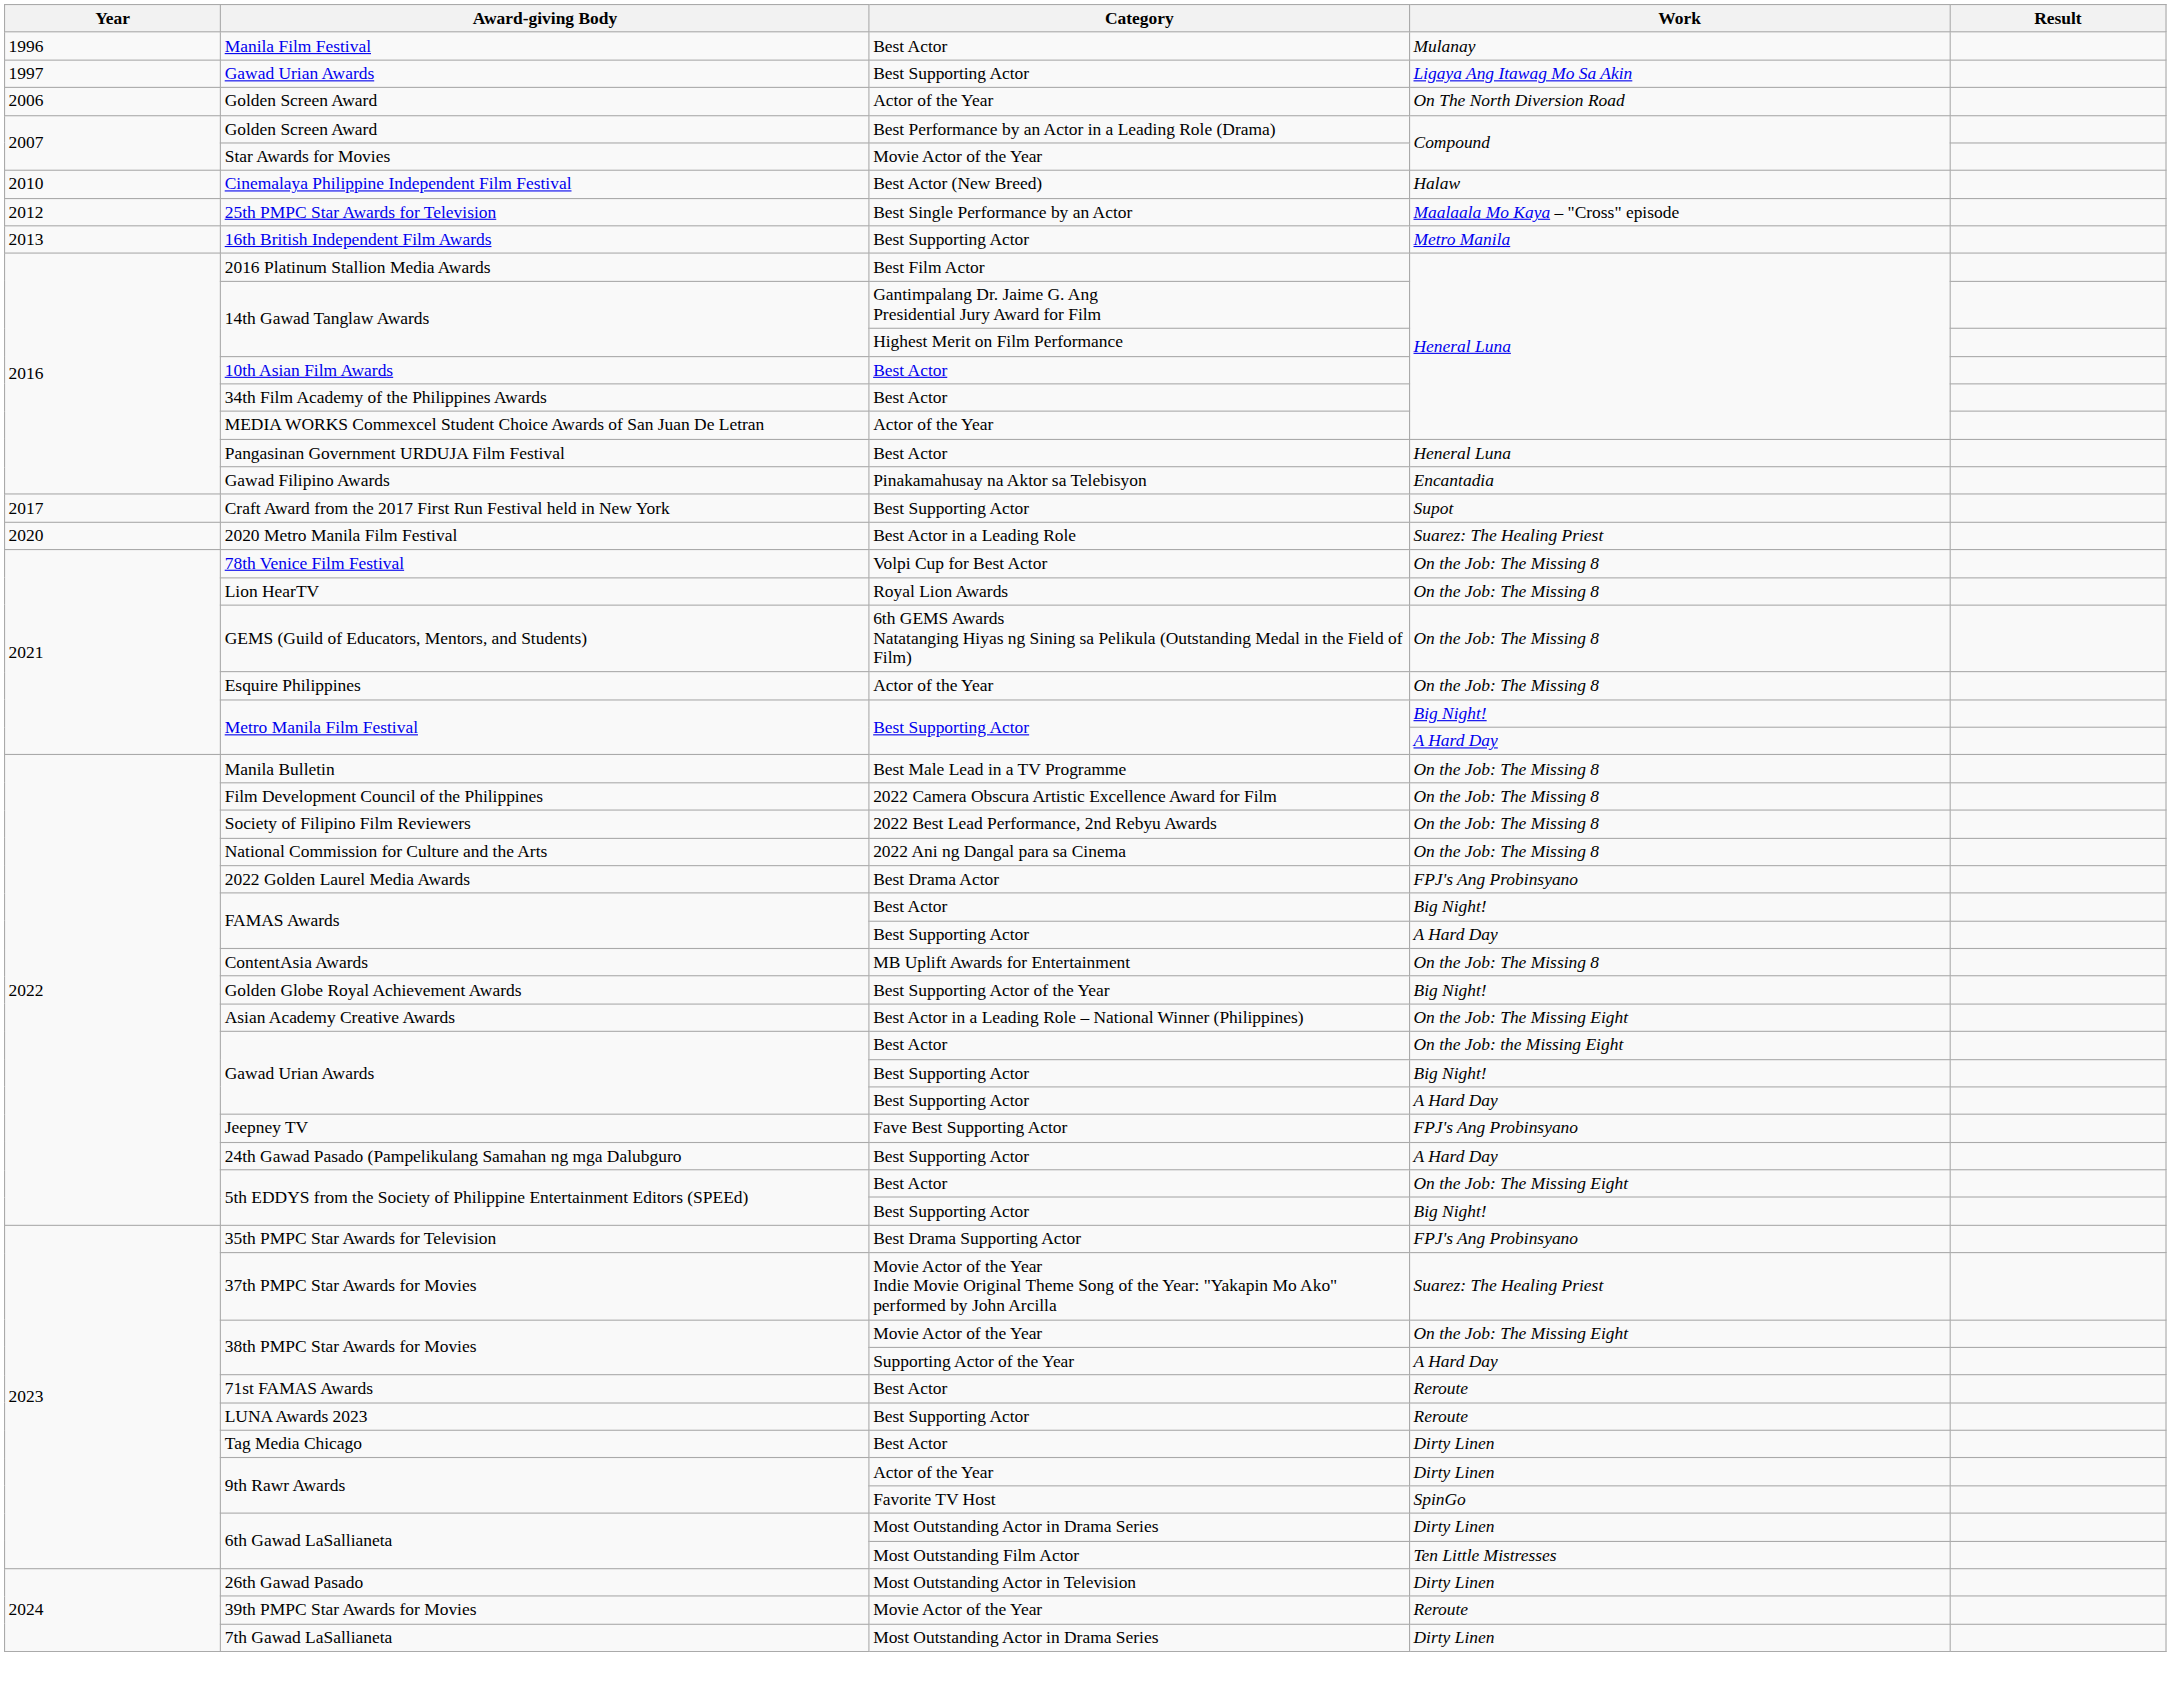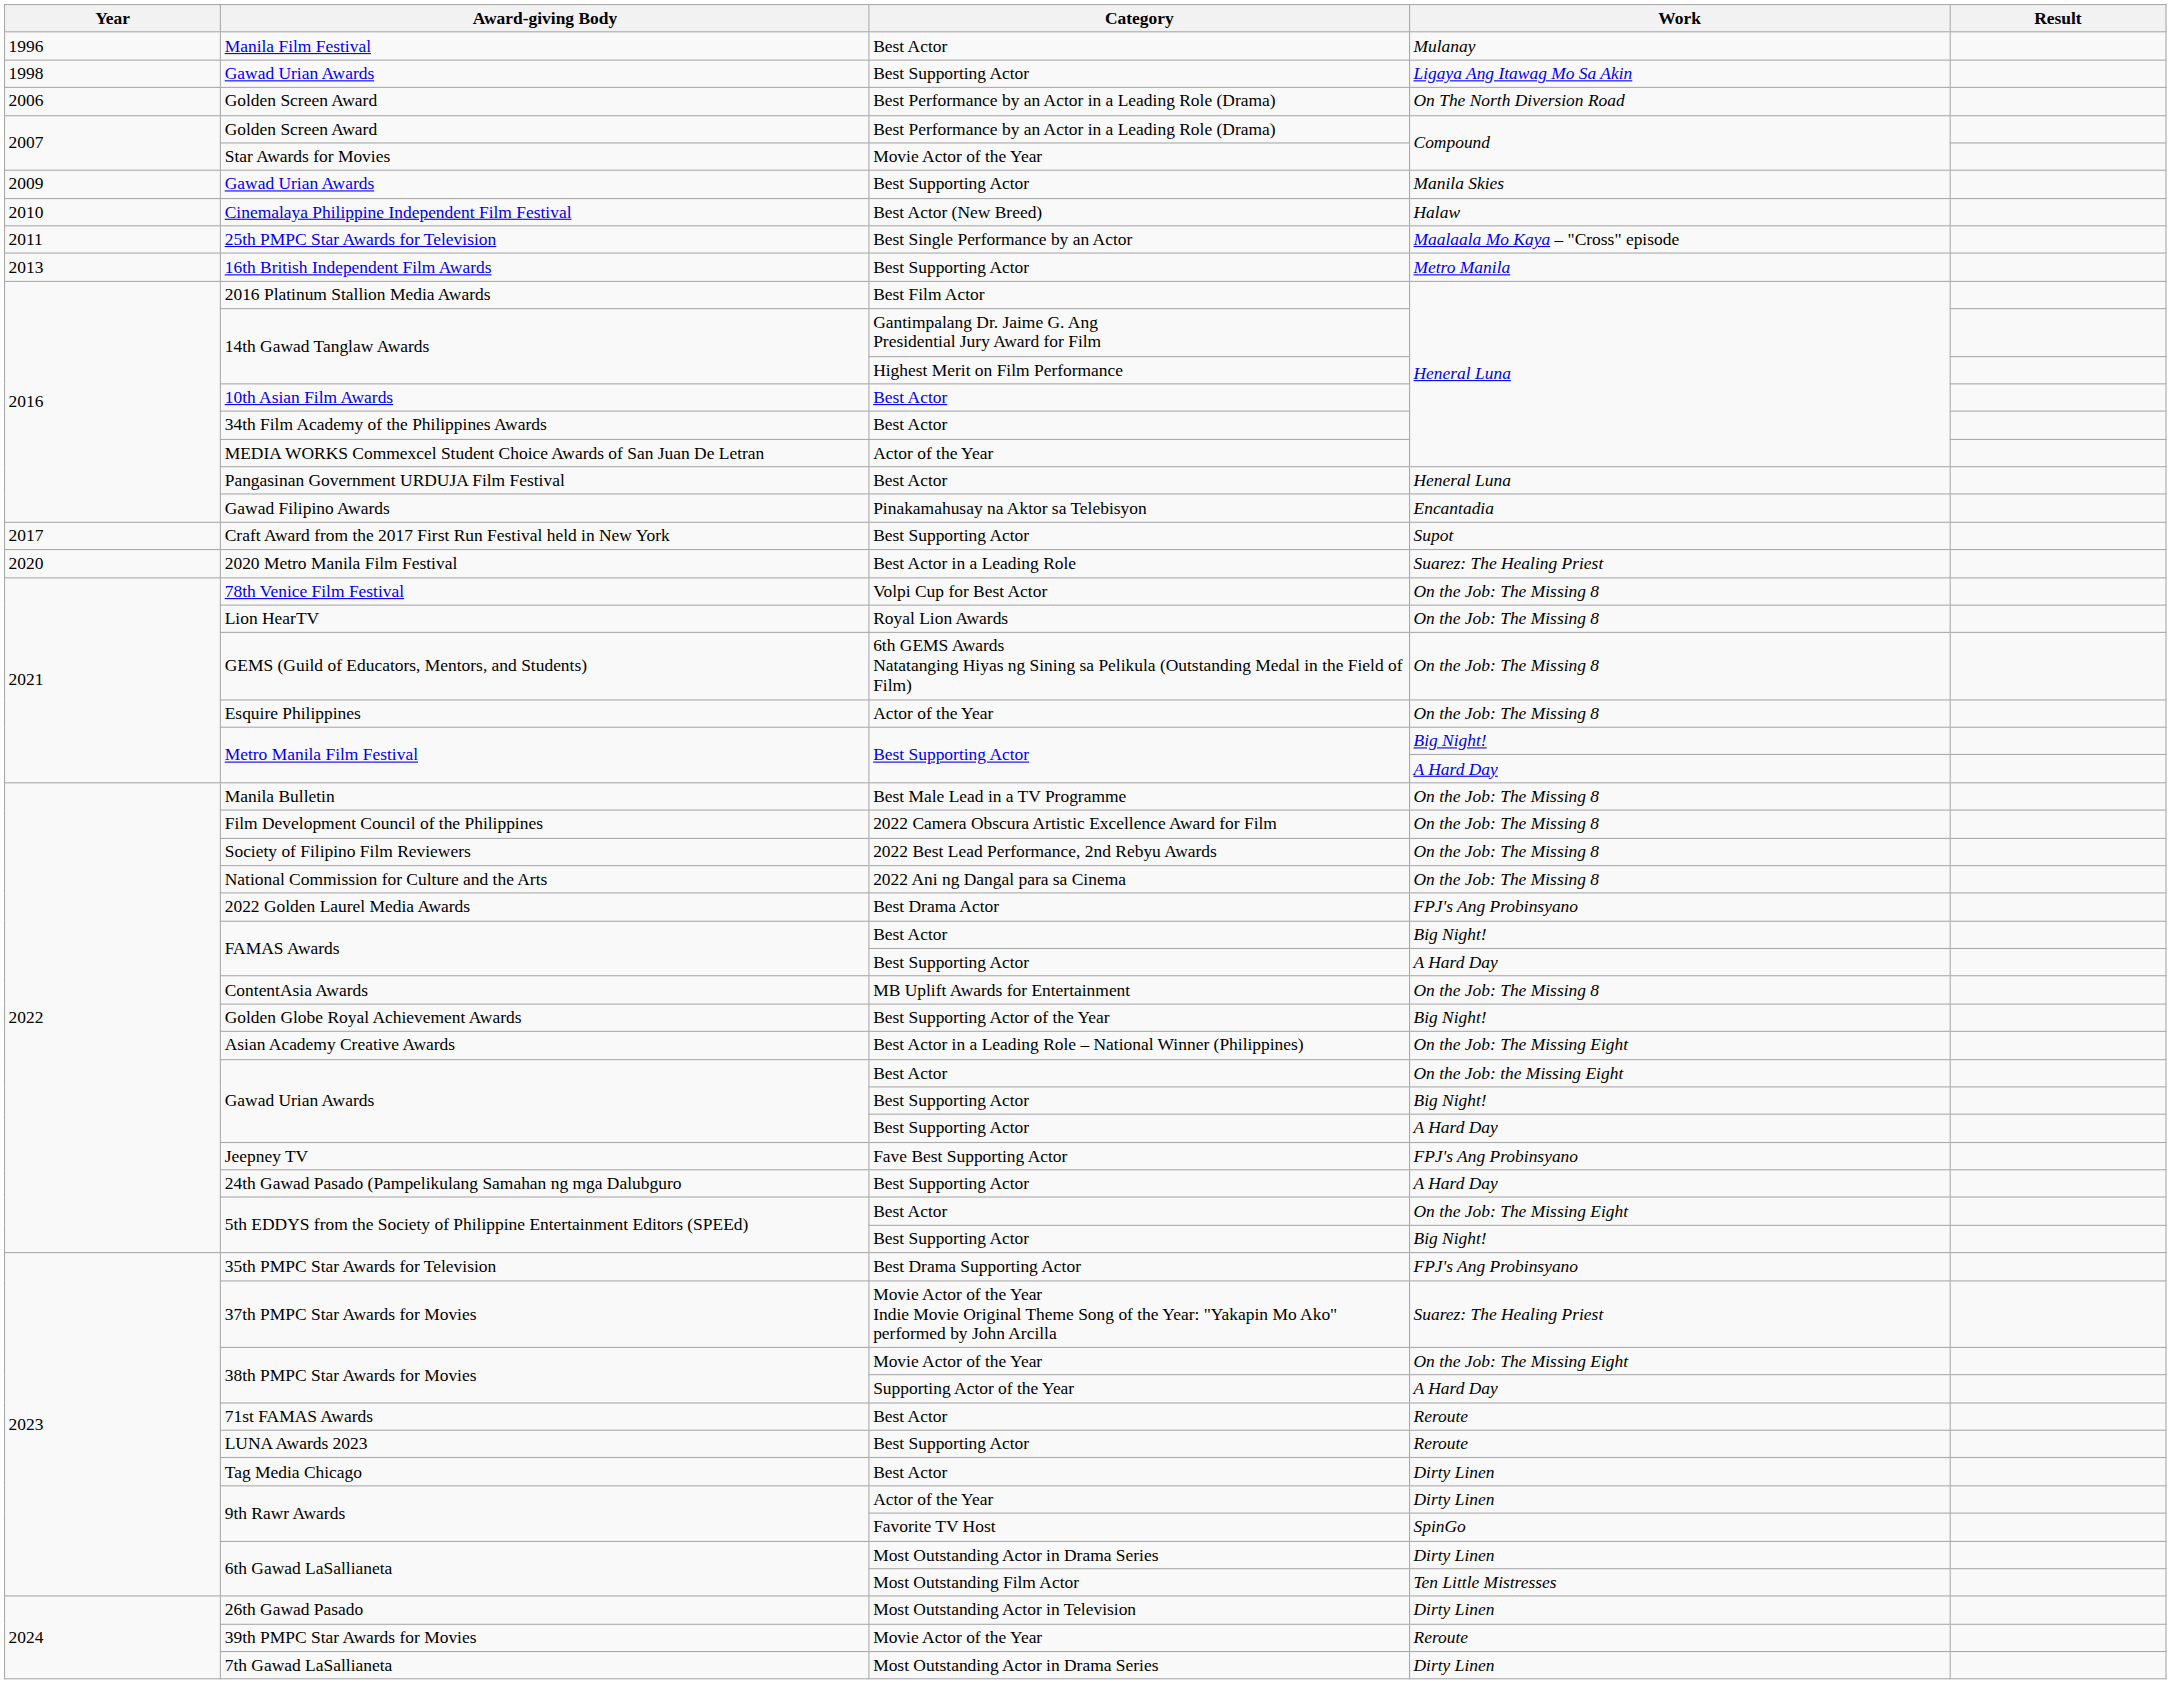Gawad Urian Awards / Ligaya Ang Itawag Mo Sa Akin | Year: 1997 -> 1998
Golden Screen Award / On The North Diversion Road | Category: Actor of the Year -> Best Performance by an Actor in a Leading Role (Drama)
+ row: 2009 | Gawad Urian Awards | Best Supporting Actor | Manila Skies
25th PMPC Star Awards for Television | Year: 2012 -> 2011
